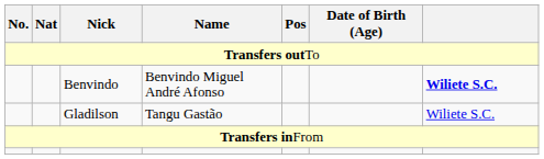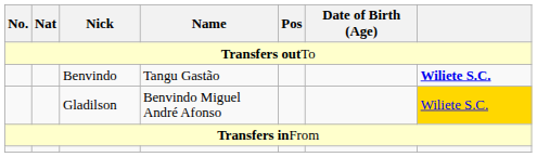Benvindo | Name: Benvindo Miguel André Afonso -> Tangu Gastão
Gladilson | Name: Tangu Gastão -> Benvindo Miguel André Afonso
Gladilson | column 7: no background -> gold background
